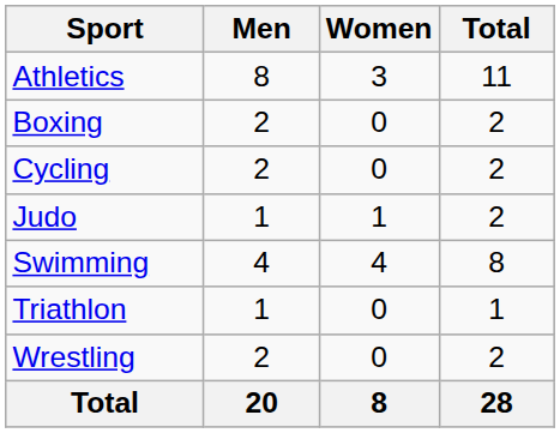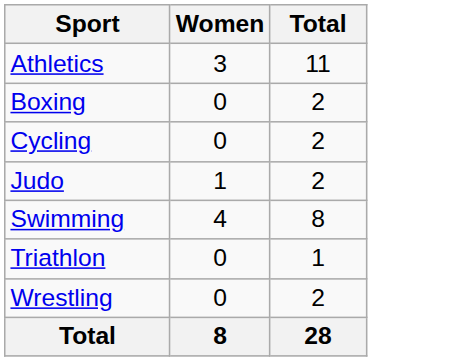- column: Men | 8 | 2 | 2 | 1 | 4 | 1 | 2 | 20
